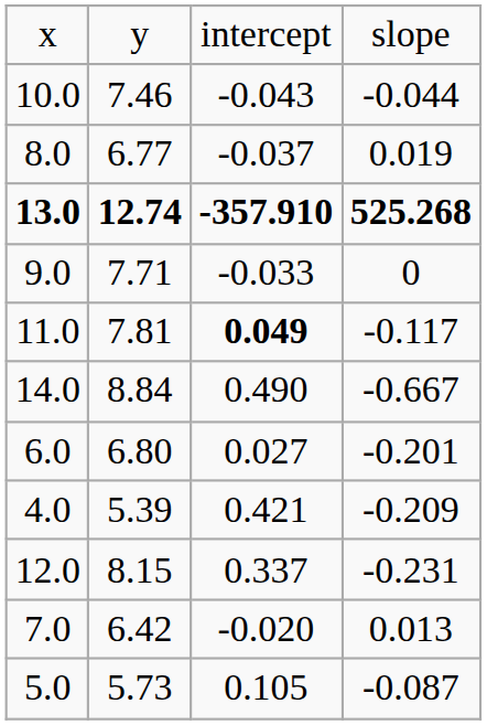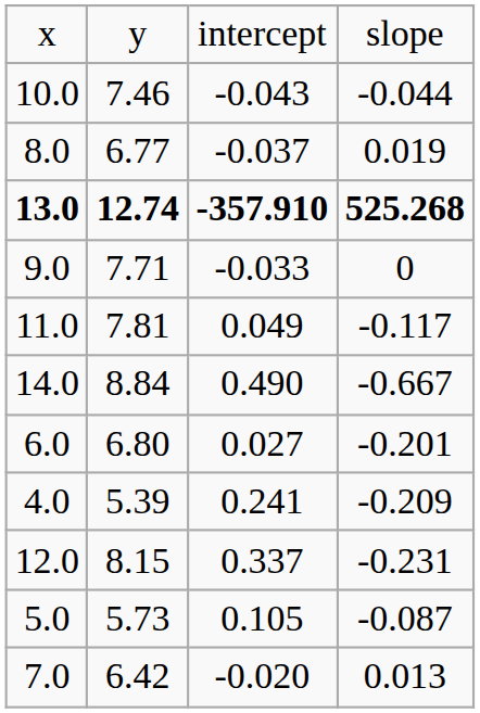11.0 | column 3: bold -> normal
4.0 | column 3: 0.421 -> 0.241
rows swapped: 7.0 <-> 5.0
